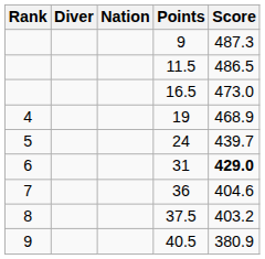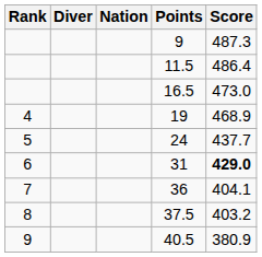11.5 | Score: 486.5 -> 486.4
24 | Score: 439.7 -> 437.7
36 | Score: 404.6 -> 404.1
